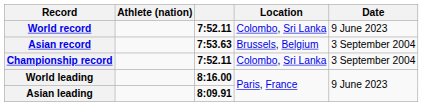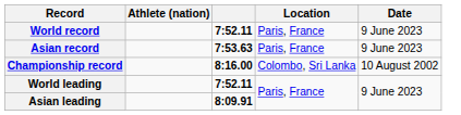World record | Location: Colombo, Sri Lanka -> Paris, France
Asian record | Location: Brussels, Belgium -> Paris, France
Asian record | Date: 3 September 2004 -> 9 June 2023
Championship record | column 3: 7:52.11 -> 8:16.00
Championship record | Date: 3 September 2004 -> 10 August 2002
World leading | column 3: 8:16.00 -> 7:52.11
